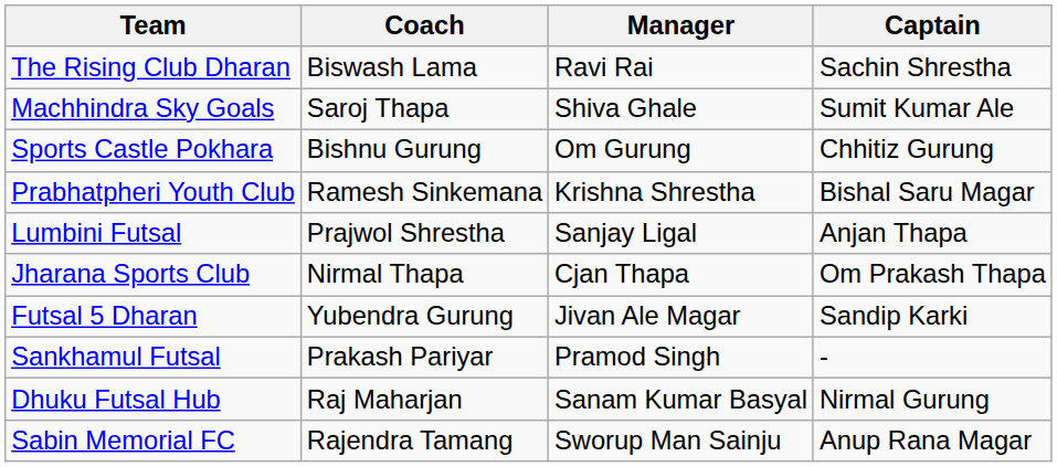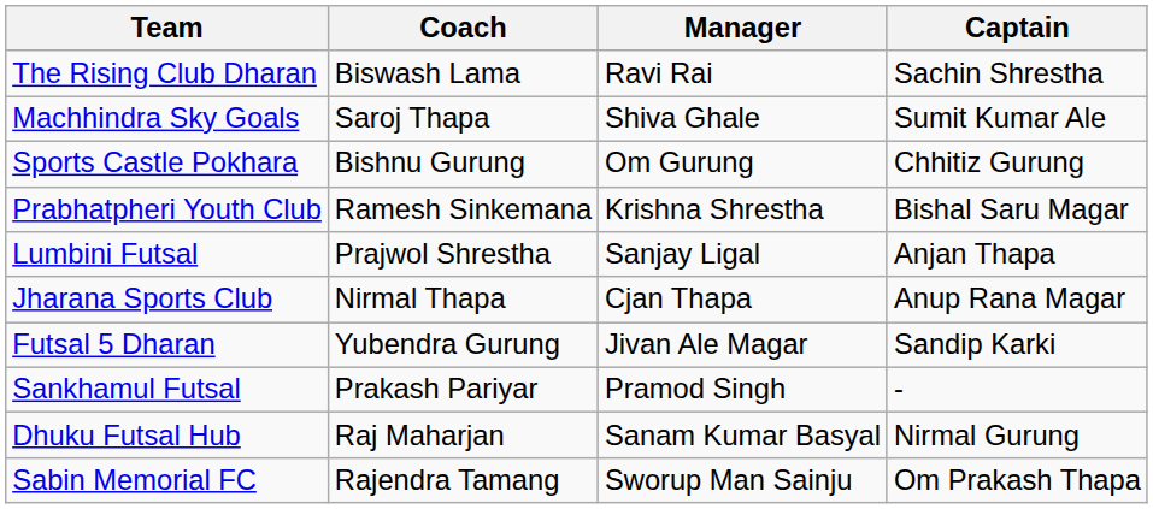Jharana Sports Club | Captain: Om Prakash Thapa -> Anup Rana Magar
Sabin Memorial FC | Captain: Anup Rana Magar -> Om Prakash Thapa
